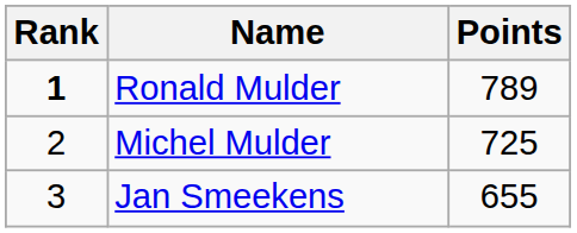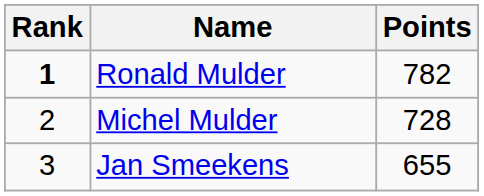Ronald Mulder | Points: 789 -> 782
Michel Mulder | Points: 725 -> 728
